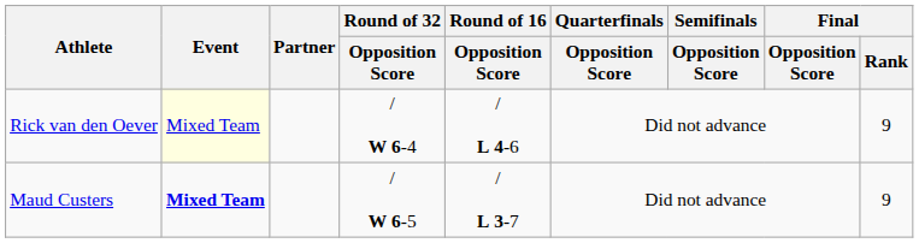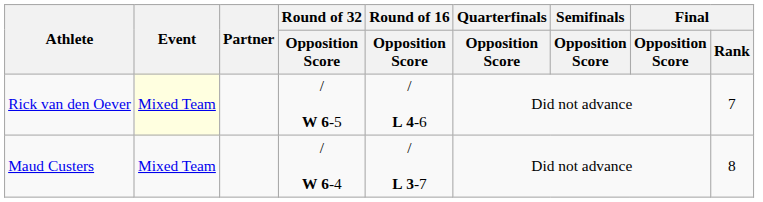Rick van den Oever | Round of 32 / Opposition Score: / W 6-4 -> / W 6-5
Rick van den Oever | Final / Rank: 9 -> 7
Maud Custers | Event: bold -> normal
Maud Custers | Round of 32 / Opposition Score: / W 6-5 -> / W 6-4
Maud Custers | Final / Rank: 9 -> 8
